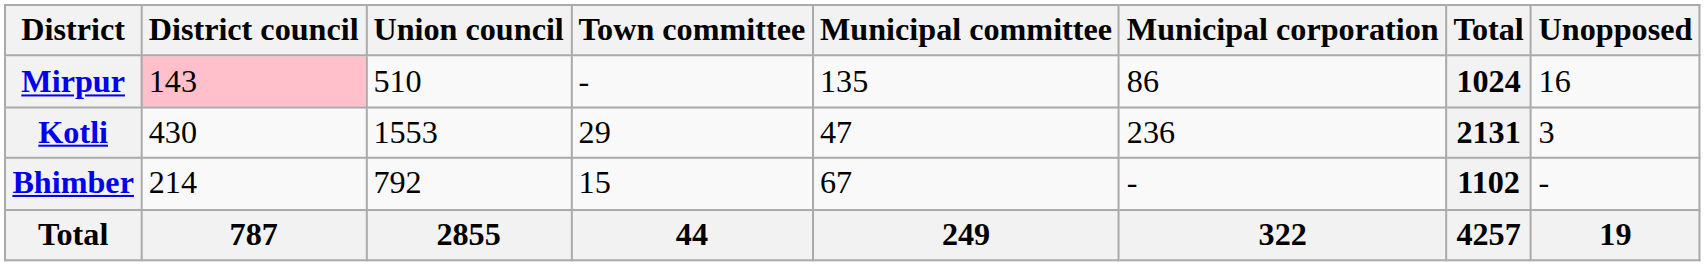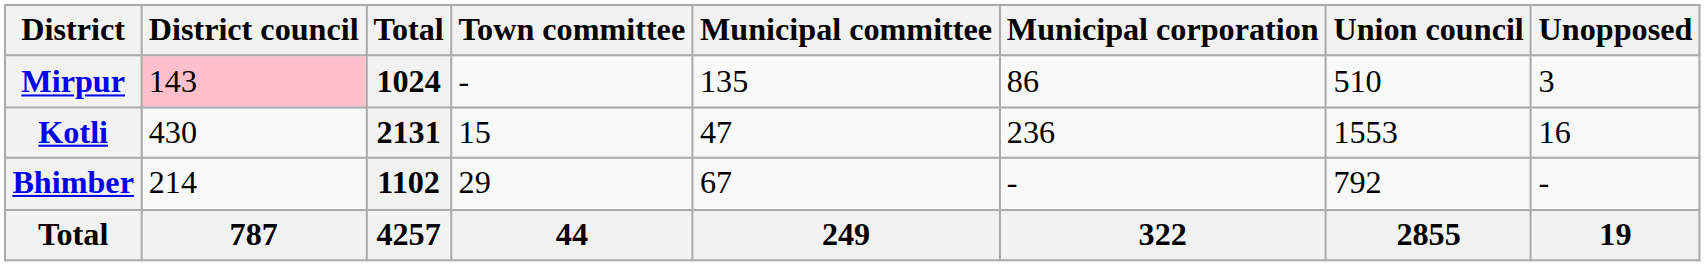columns swapped: Union council <-> Total
Mirpur | Unopposed: 16 -> 3
Kotli | Town committee: 29 -> 15
Kotli | Unopposed: 3 -> 16
Bhimber | Town committee: 15 -> 29
